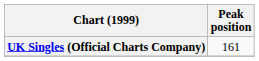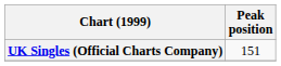UK Singles (Official Charts Company) | Peak position: 161 -> 151
